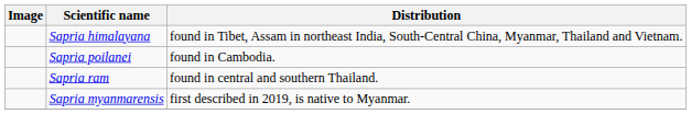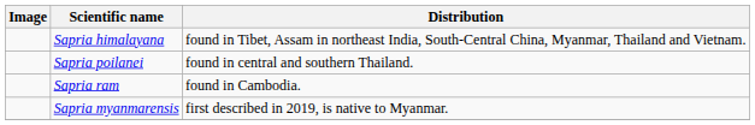Sapria poilanei | Distribution: found in Cambodia. -> found in central and southern Thailand.
Sapria ram | Distribution: found in central and southern Thailand. -> found in Cambodia.
